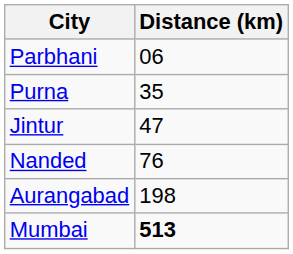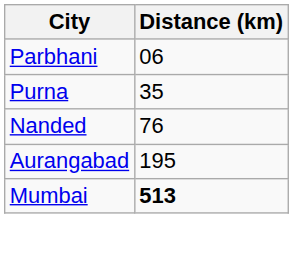- row: Jintur | 47
Aurangabad | Distance (km): 198 -> 195
